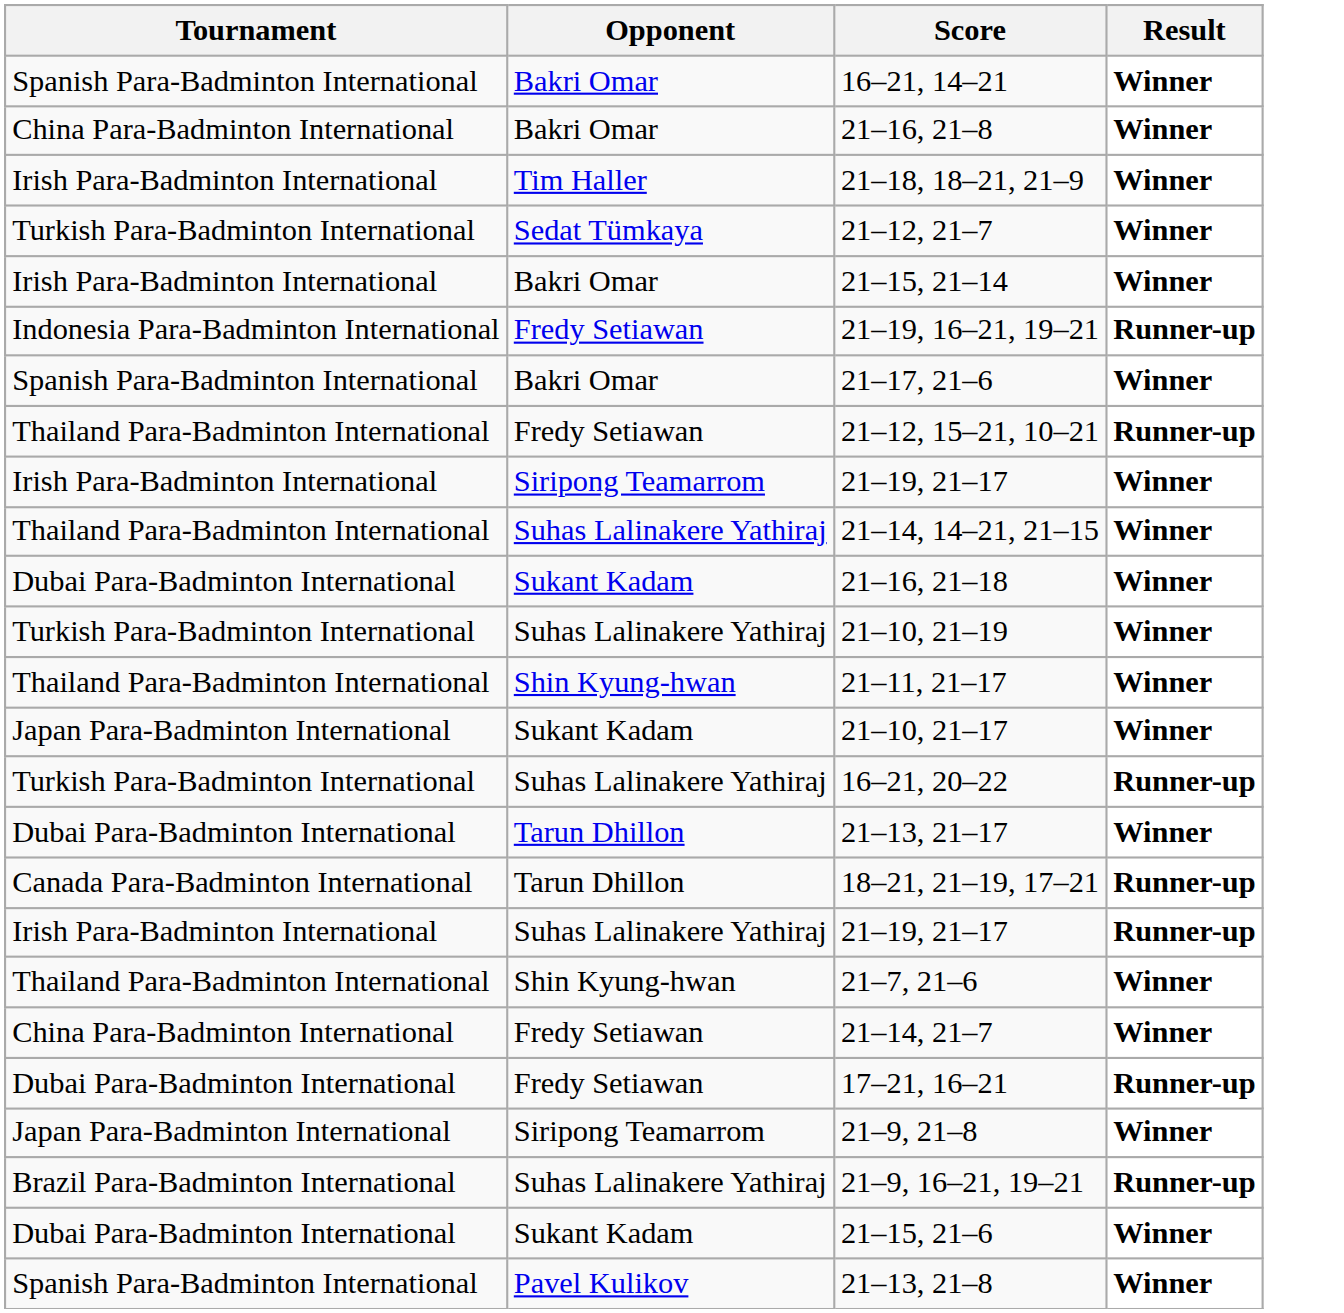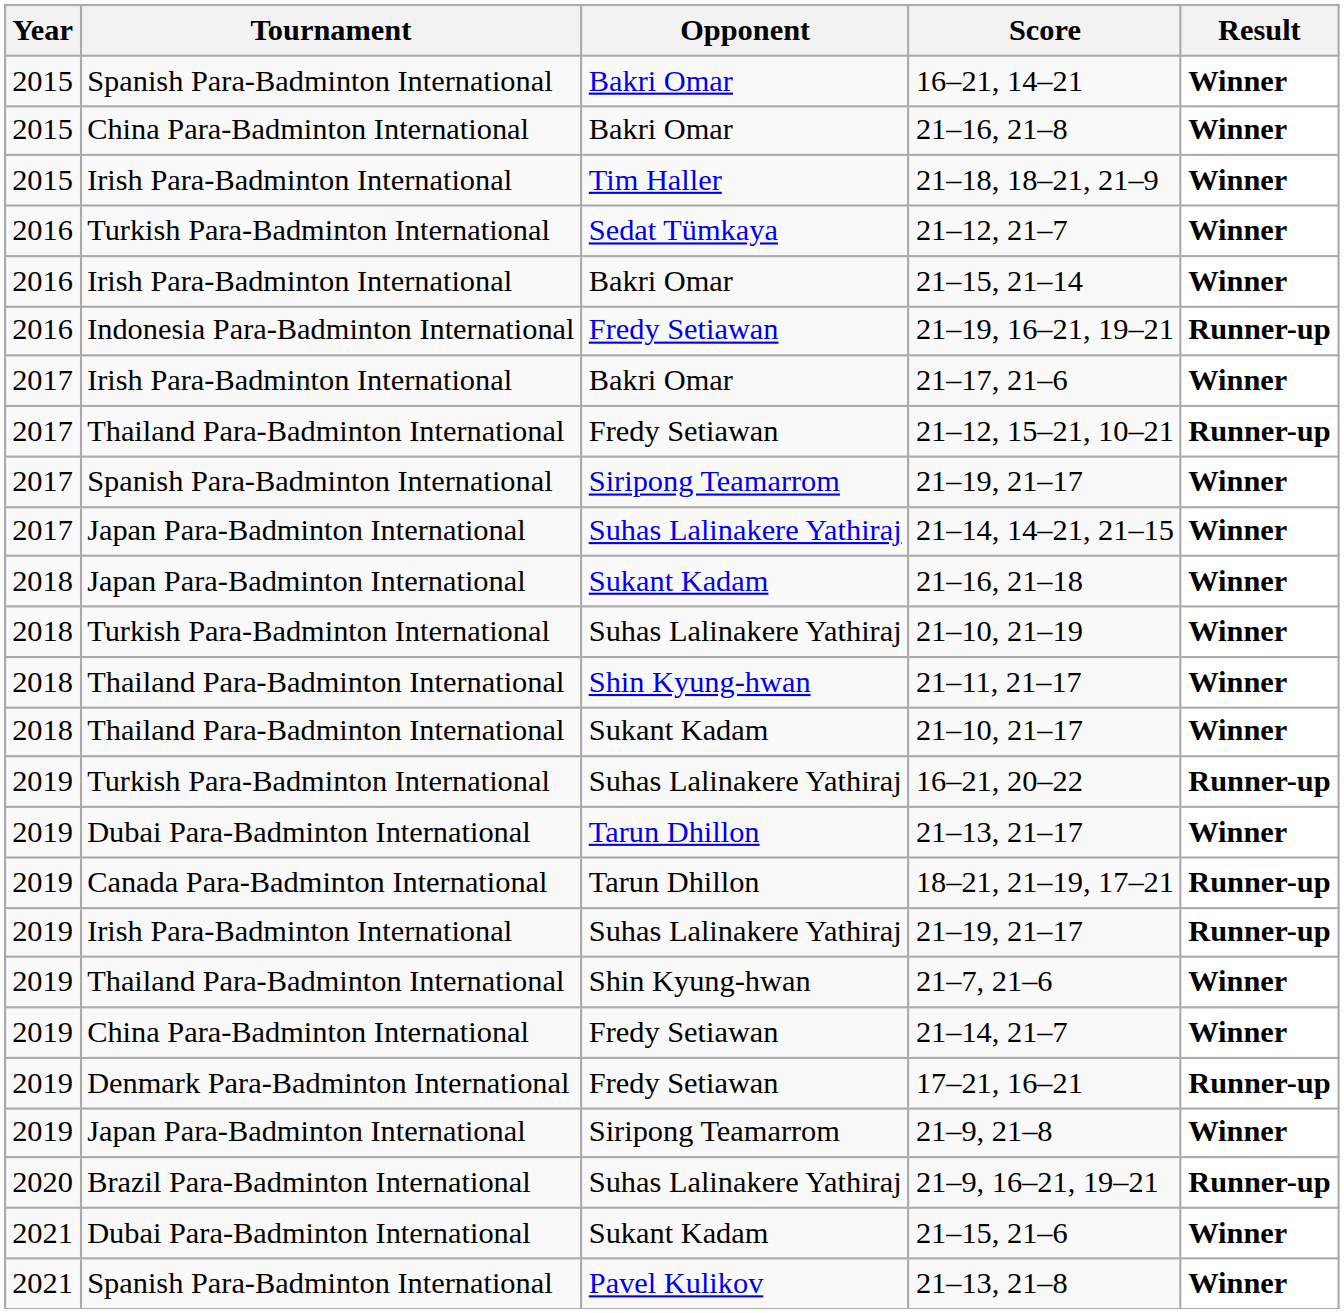+ column: Year | 2015 | 2015 | 2015 | 2016 | 2016 | 2016 | 2017 | 2017 | 2017 | 2017 | 2018 | 2018 | 2018 | 2018 | 2019 | 2019 | 2019 | 2019 | 2019 | 2019 | 2019 | 2019 | 2020 | 2021 | 2021
21–17, 21–6 | Tournament: Spanish Para-Badminton International -> Irish Para-Badminton International
Siripong Teamarrom / 21–19, 21–17 | Tournament: Irish Para-Badminton International -> Spanish Para-Badminton International
21–14, 14–21, 21–15 | Tournament: Thailand Para-Badminton International -> Japan Para-Badminton International
21–16, 21–18 | Tournament: Dubai Para-Badminton International -> Japan Para-Badminton International
21–10, 21–17 | Tournament: Japan Para-Badminton International -> Thailand Para-Badminton International
17–21, 16–21 | Tournament: Dubai Para-Badminton International -> Denmark Para-Badminton International
